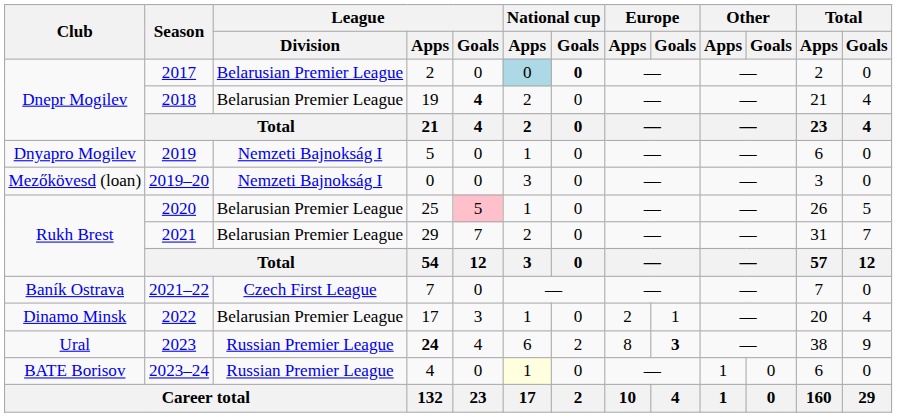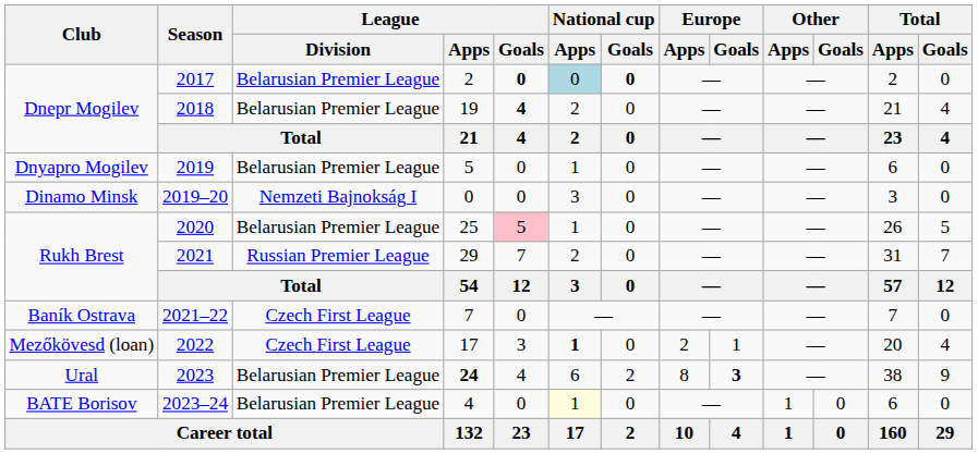2017 | League / Goals: normal -> bold
2019 | League / Division: Nemzeti Bajnokság I -> Belarusian Premier League
2019–20 | Club: Mezőkövesd (loan) -> Dinamo Minsk
2021 | League / Division: Belarusian Premier League -> Russian Premier League
2022 | Club: Dinamo Minsk -> Mezőkövesd (loan)
2022 | League / Division: Belarusian Premier League -> Czech First League
2022 | National cup / Apps: normal -> bold
2023 | League / Division: Russian Premier League -> Belarusian Premier League
2023–24 | League / Division: Russian Premier League -> Belarusian Premier League
